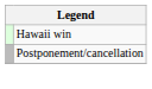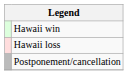+ row: Hawaii loss
